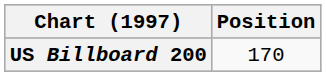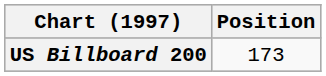US Billboard 200 | Position: 170 -> 173
